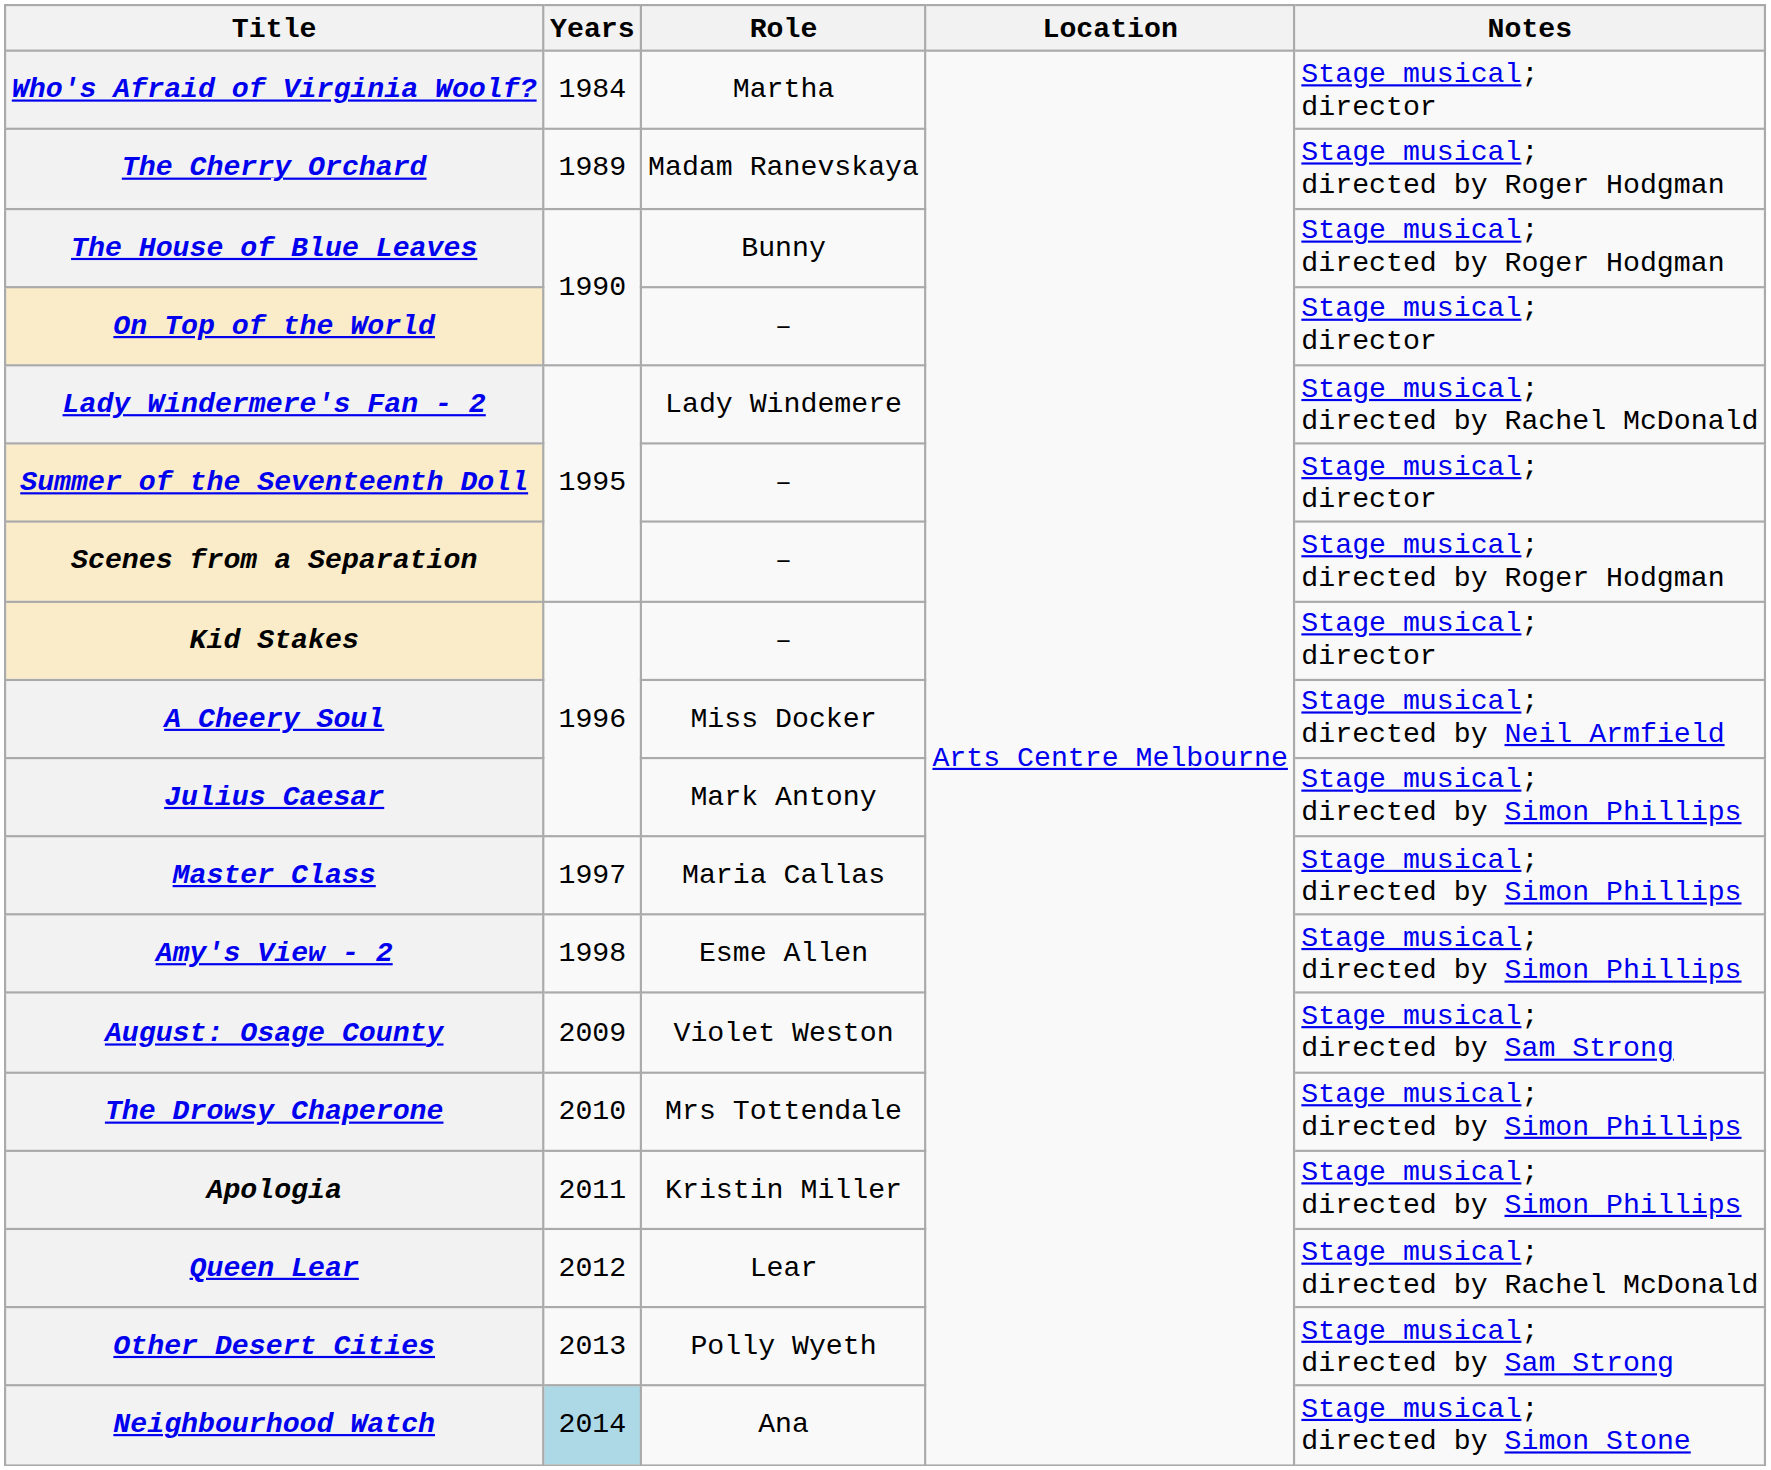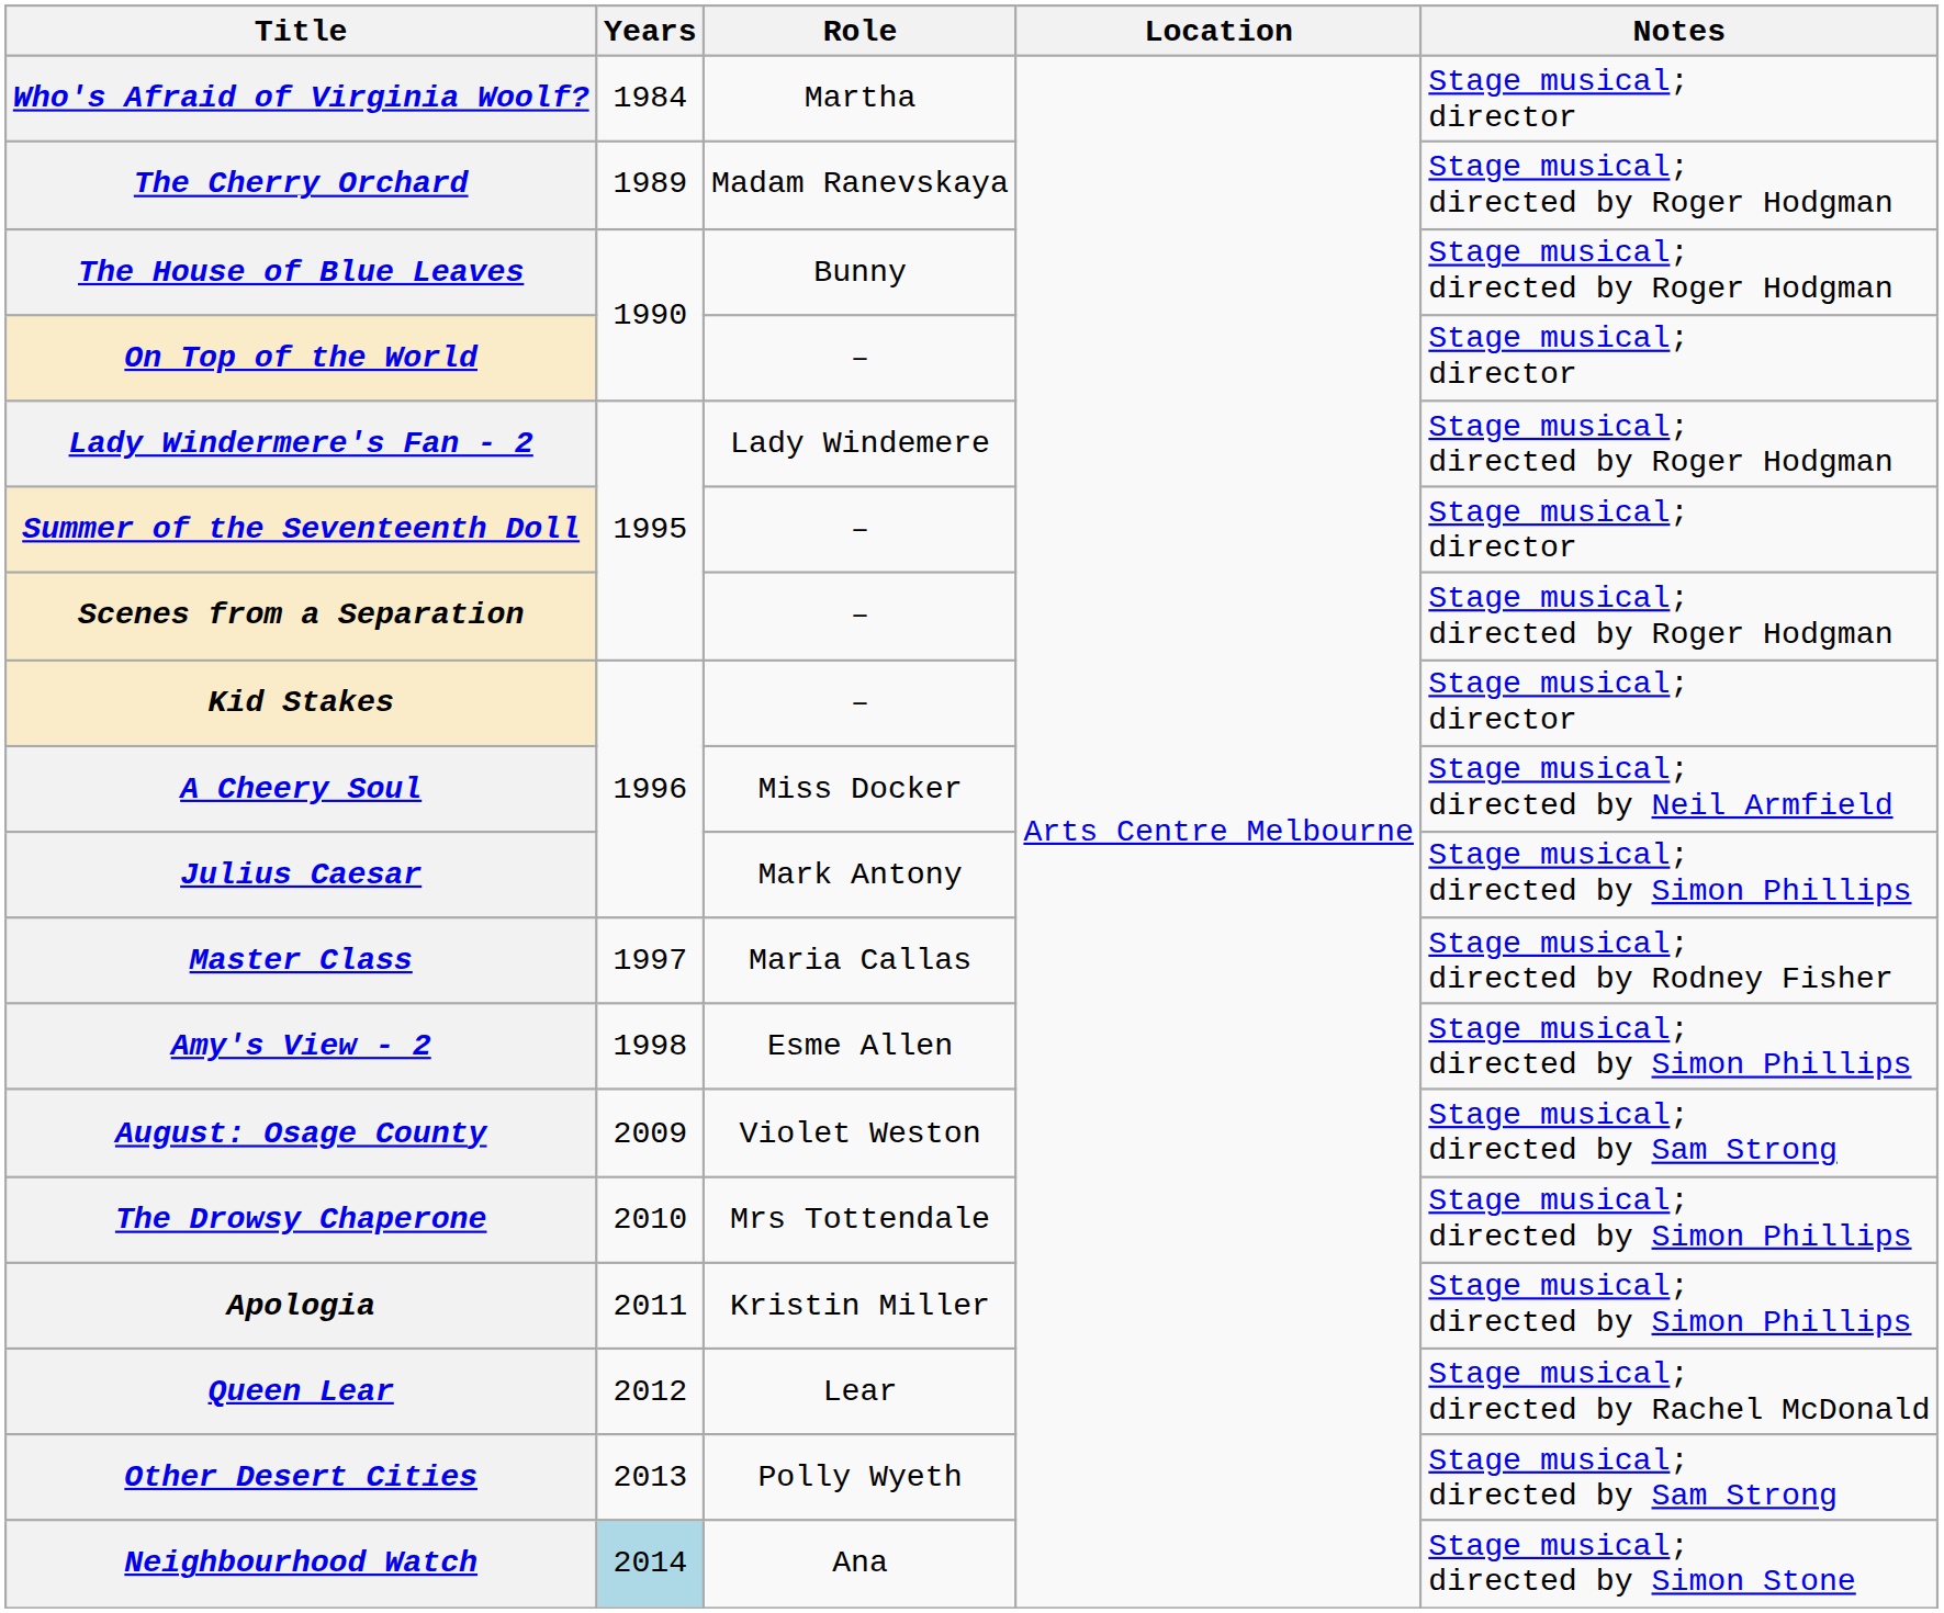Lady Windermere's Fan - 2 | Notes: Stage musical; directed by Rachel McDonald -> Stage musical; directed by Roger Hodgman
Master Class | Notes: Stage musical; directed by Simon Phillips -> Stage musical; directed by Rodney Fisher
